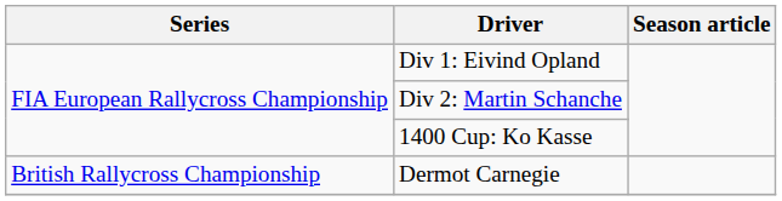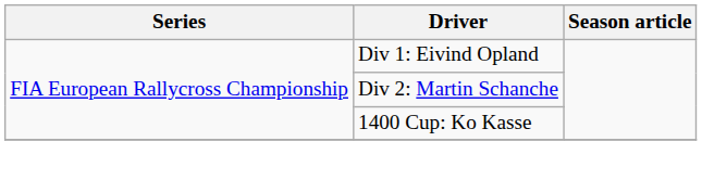- row: British Rallycross Championship | Dermot Carnegie
